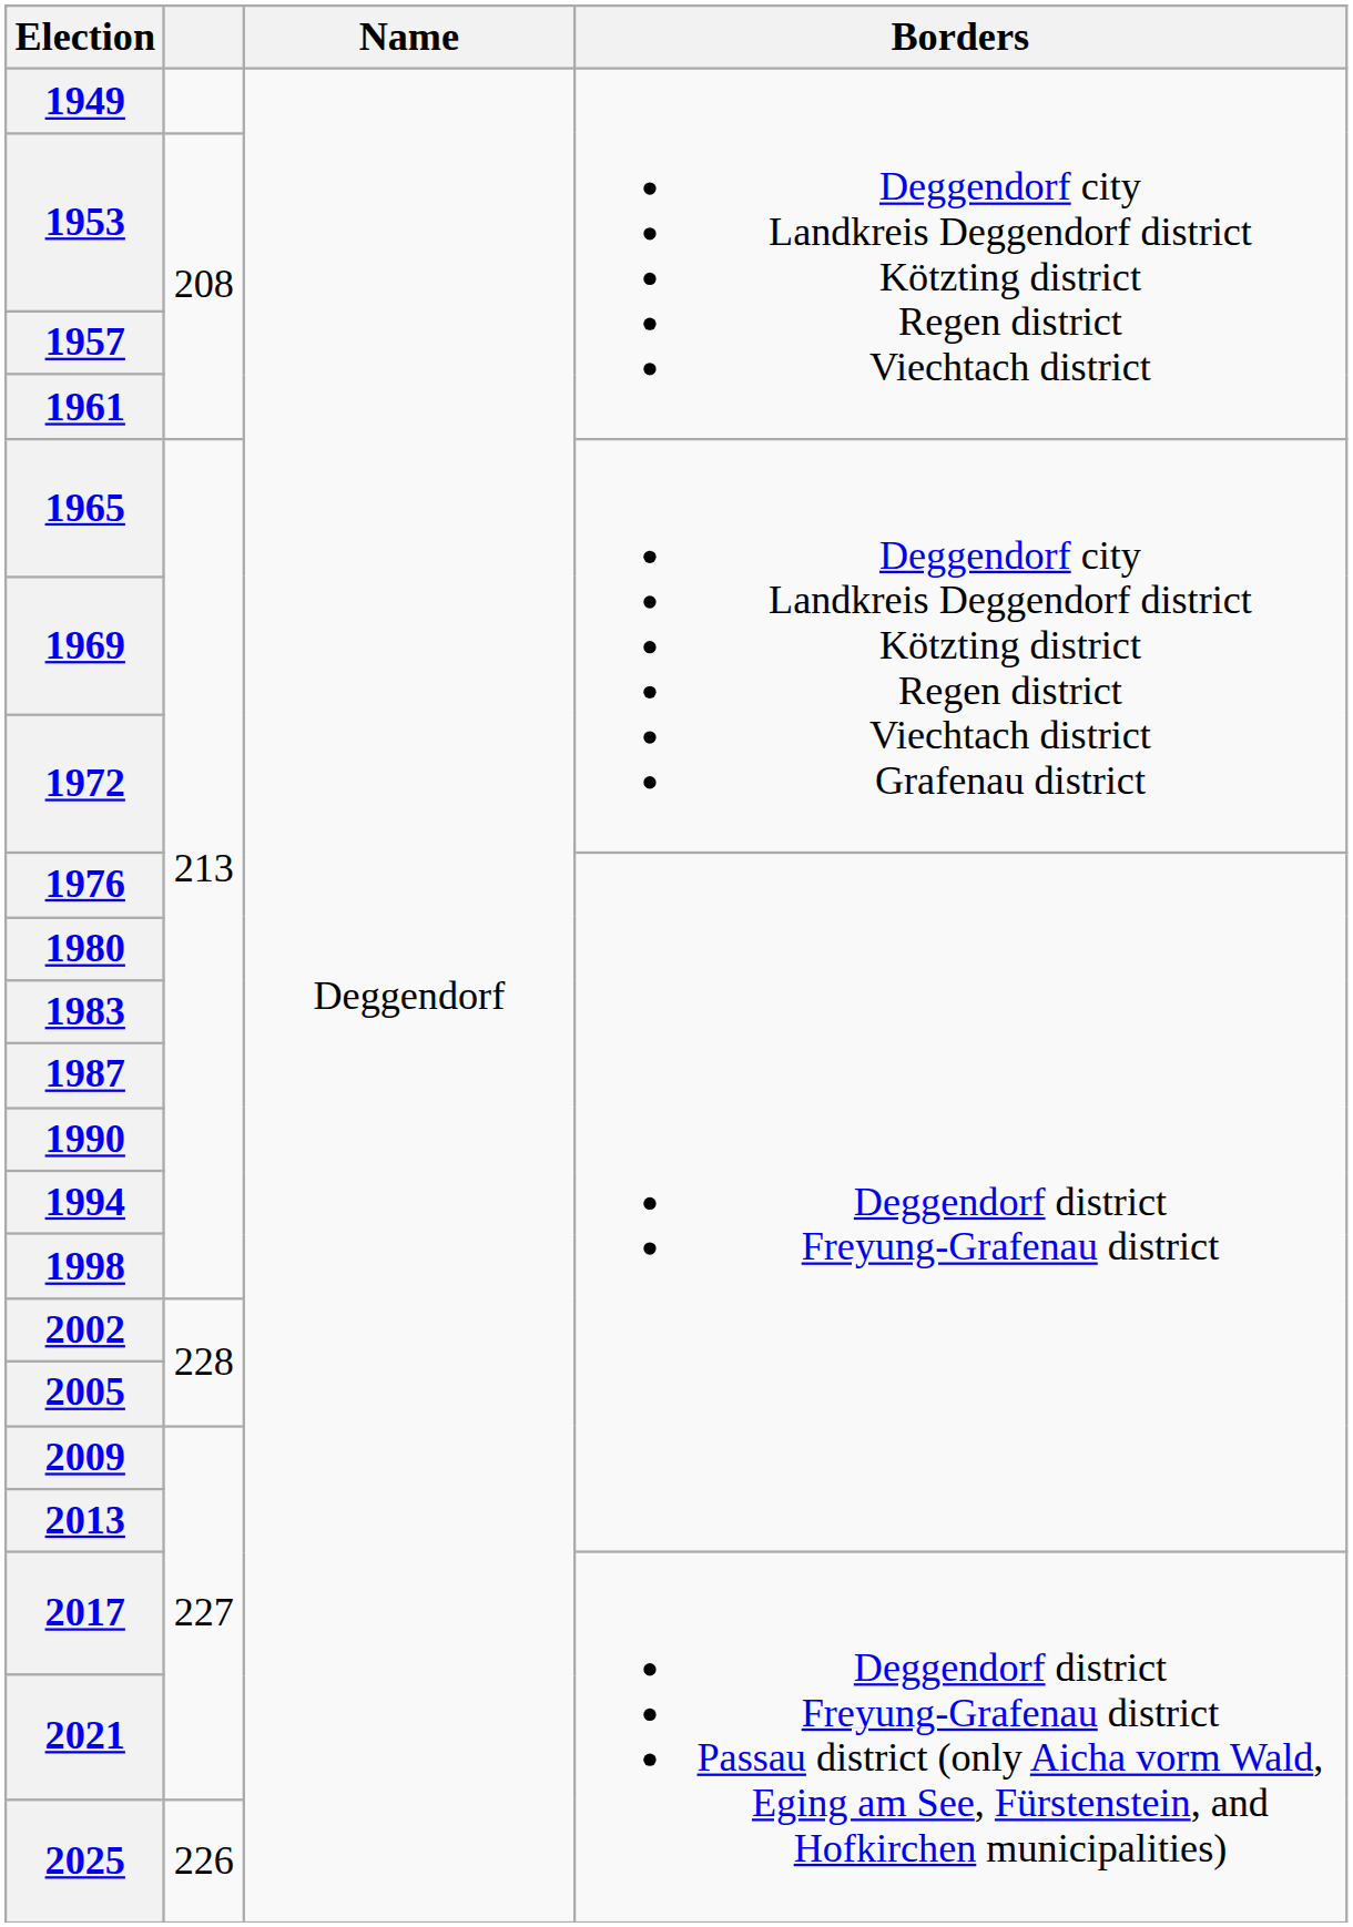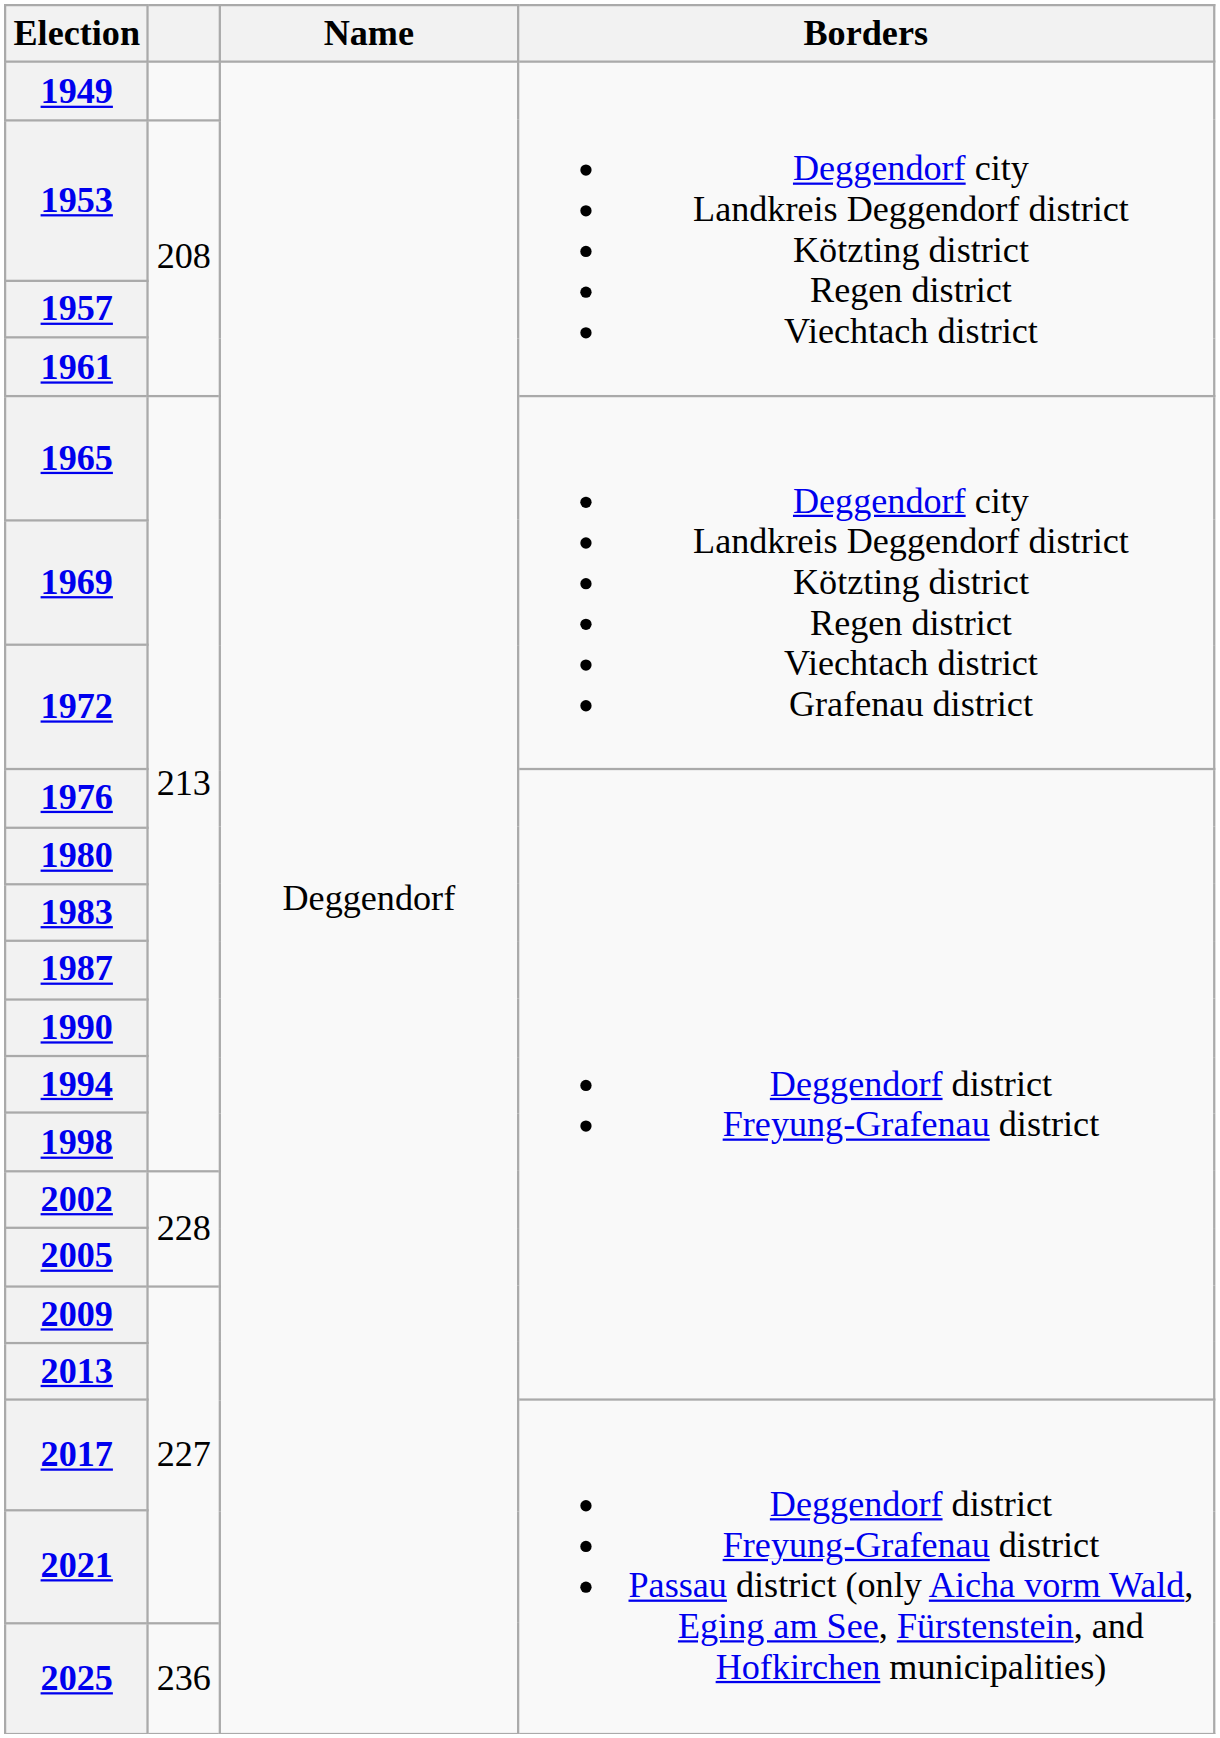2025 | column 2: 226 -> 236
